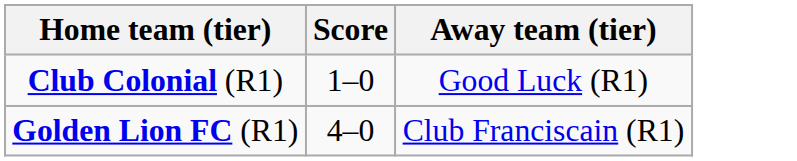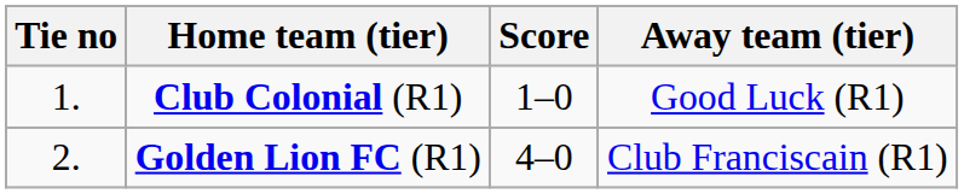+ column: Tie no | 1. | 2.
